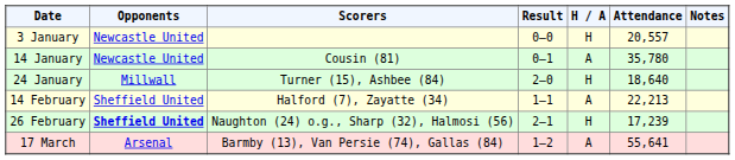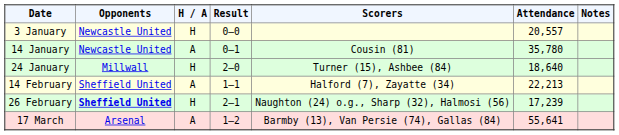columns swapped: H / A <-> Scorers
